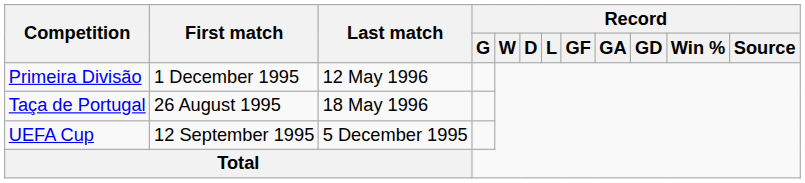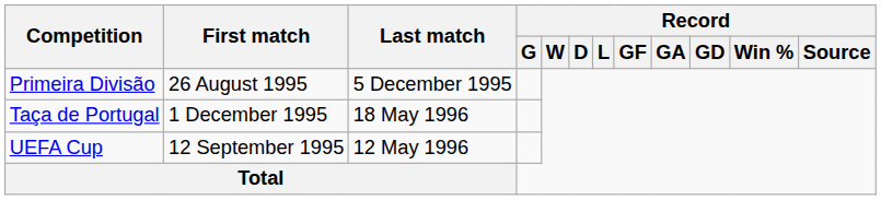Primeira Divisão | First match: 1 December 1995 -> 26 August 1995
Primeira Divisão | Last match: 12 May 1996 -> 5 December 1995
Taça de Portugal | First match: 26 August 1995 -> 1 December 1995
UEFA Cup | Last match: 5 December 1995 -> 12 May 1996
